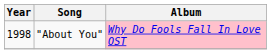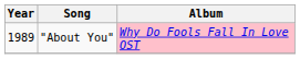"About You" | Year: 1998 -> 1989
